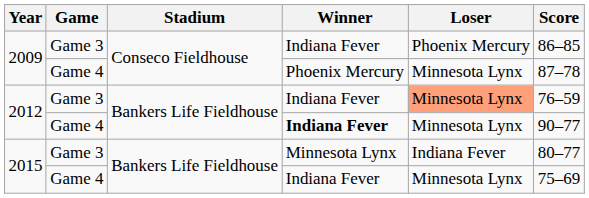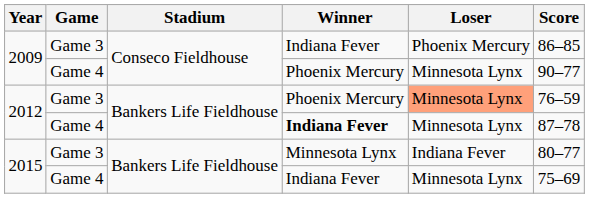2009 / Game 4 | Score: 87–78 -> 90–77
2012 / Game 3 | Winner: Indiana Fever -> Phoenix Mercury
2012 / Game 4 | Score: 90–77 -> 87–78
